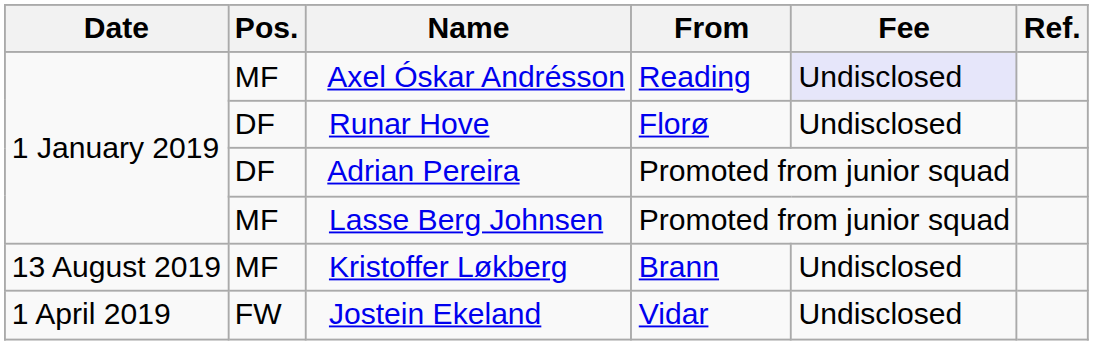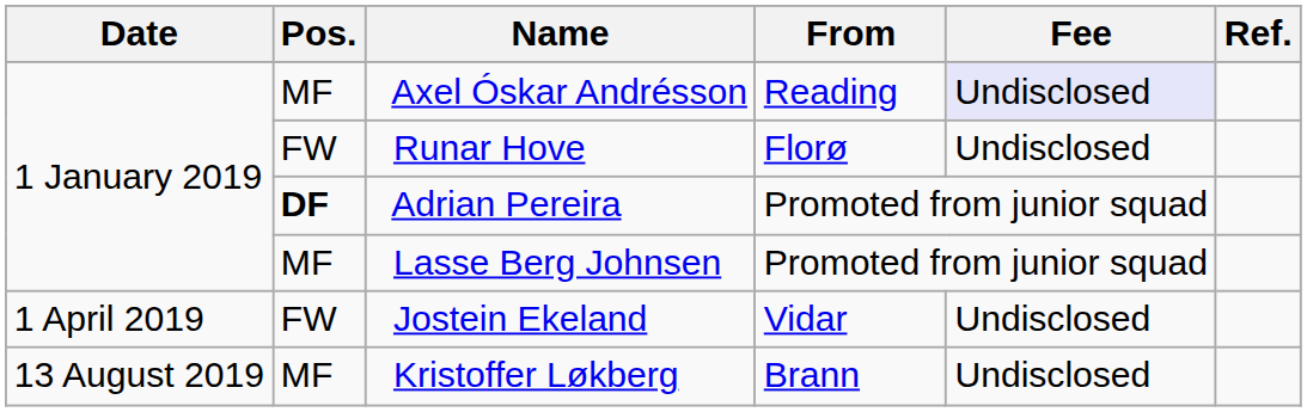Runar Hove | Pos.: DF -> FW
Adrian Pereira | Pos.: normal -> bold
rows swapped: Jostein Ekeland <-> Kristoffer Løkberg
